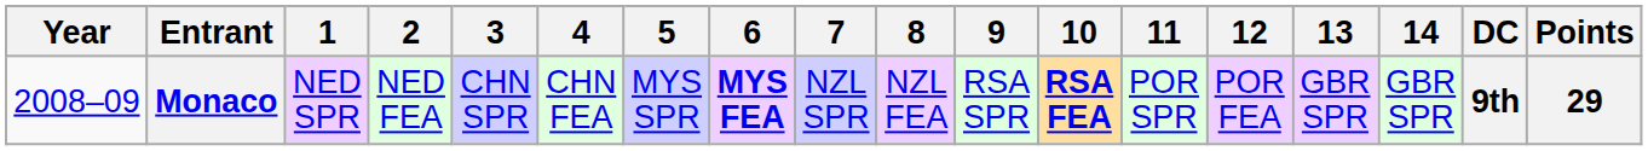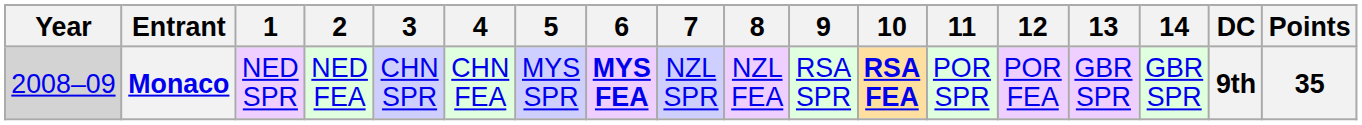Monaco | Year: no background -> lightgrey background
Monaco | Points: 29 -> 35
